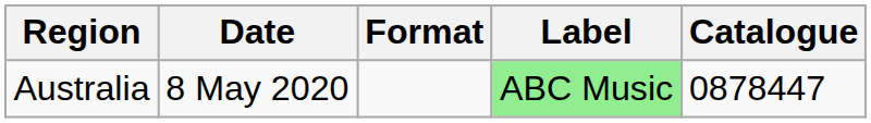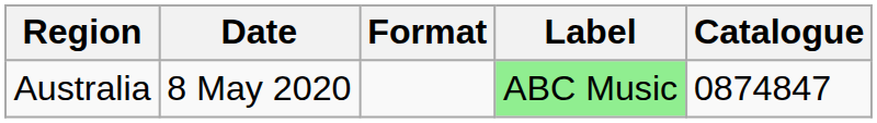Australia | Catalogue: 0878447 -> 0874847
